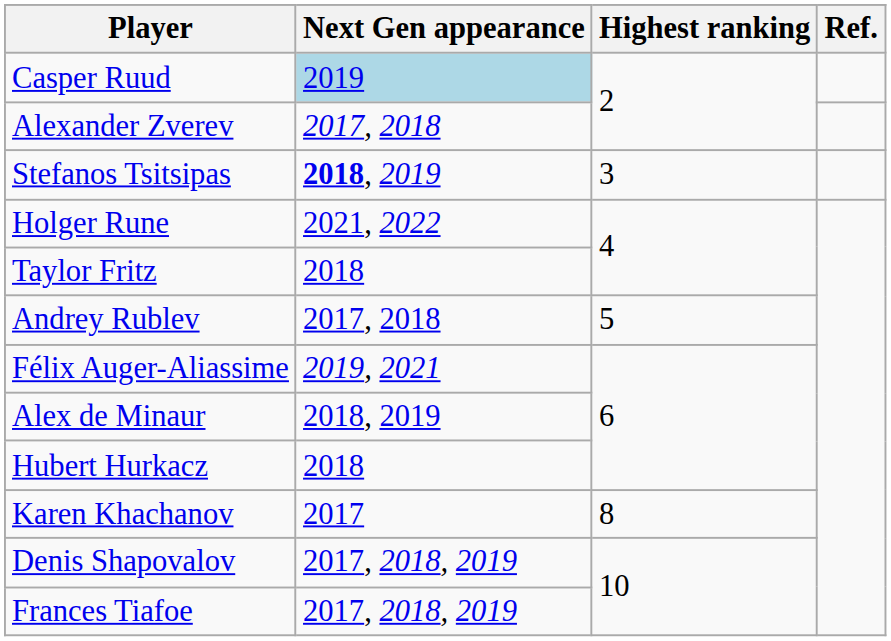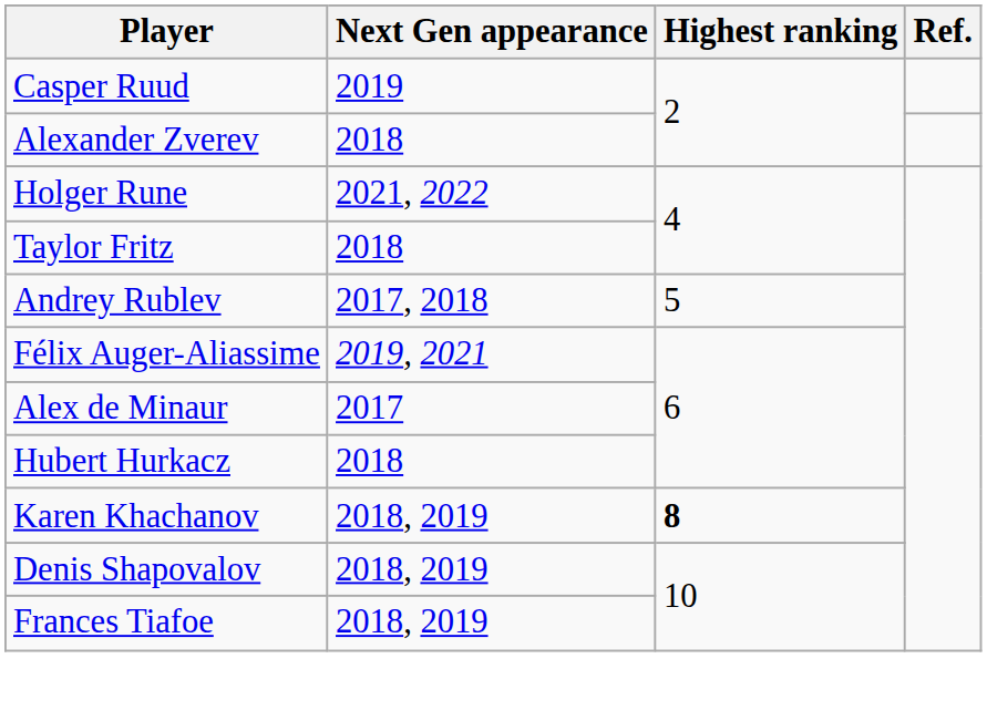Casper Ruud | Next Gen appearance: lightblue background -> no background
Alexander Zverev | Next Gen appearance: 2017, 2018 -> 2018
- row: Stefanos Tsitsipas | 2018, 2019 | 3
Alex de Minaur | Next Gen appearance: 2018, 2019 -> 2017
Karen Khachanov | Next Gen appearance: 2017 -> 2018, 2019
Karen Khachanov | Highest ranking: normal -> bold
Denis Shapovalov | Next Gen appearance: 2017, 2018, 2019 -> 2018, 2019
Frances Tiafoe | Next Gen appearance: 2017, 2018, 2019 -> 2018, 2019
